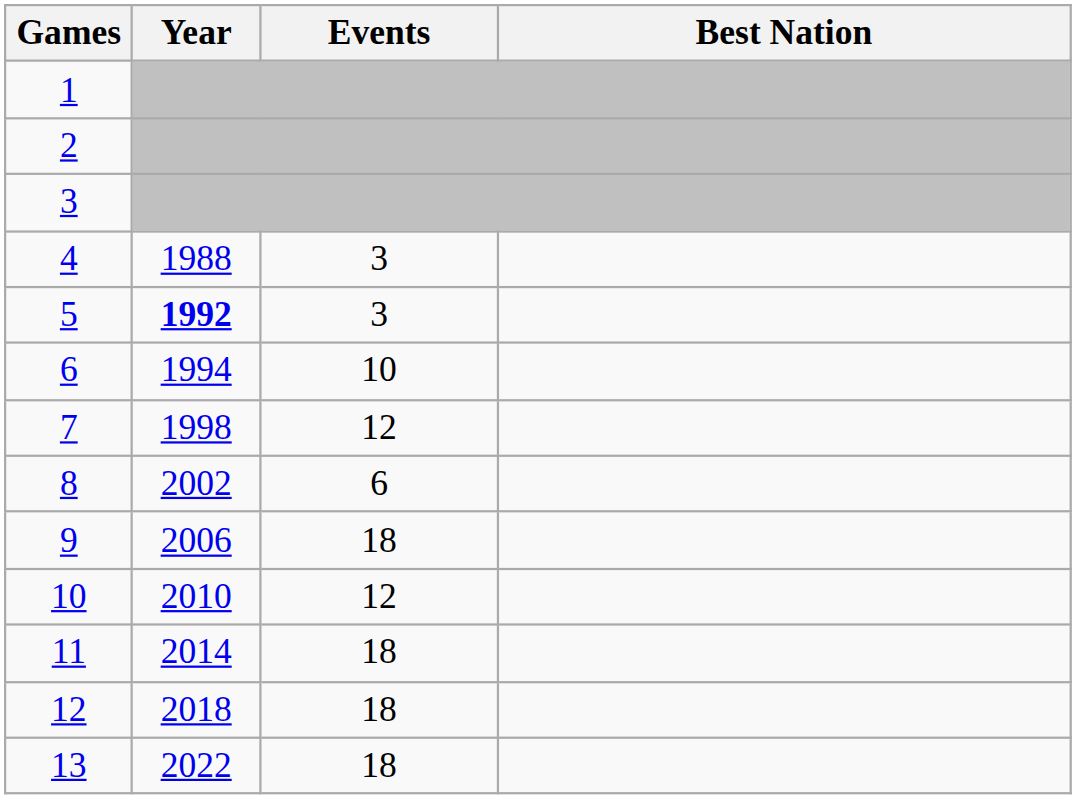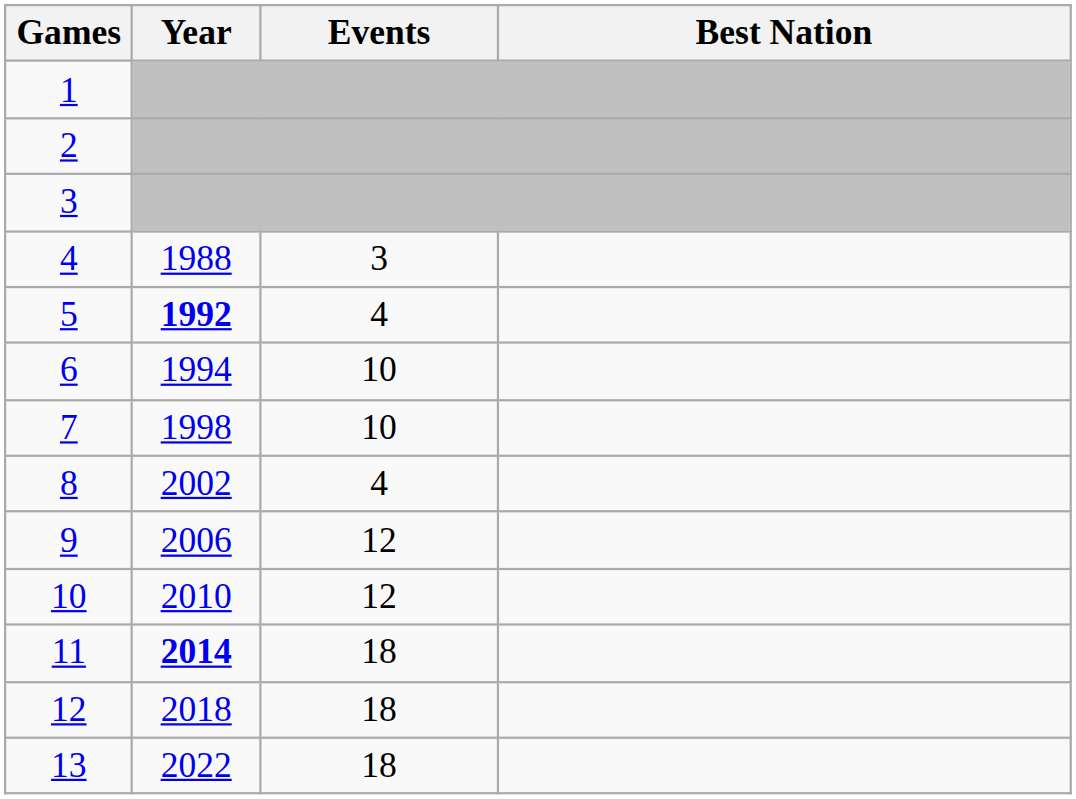5 | Events: 3 -> 4
7 | Events: 12 -> 10
8 | Events: 6 -> 4
9 | Events: 18 -> 12
11 | Year: normal -> bold
